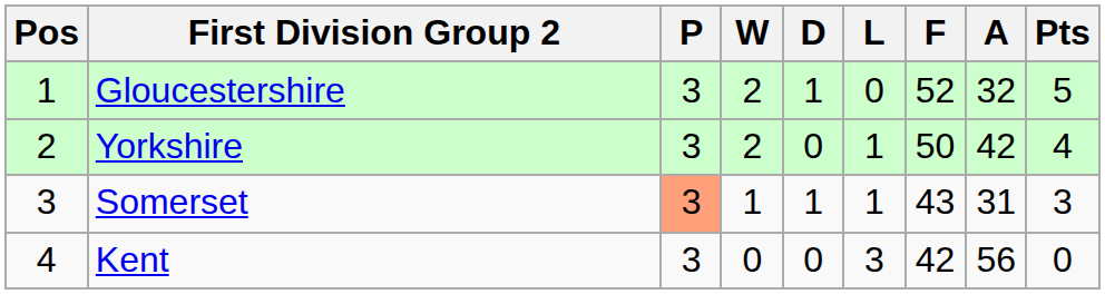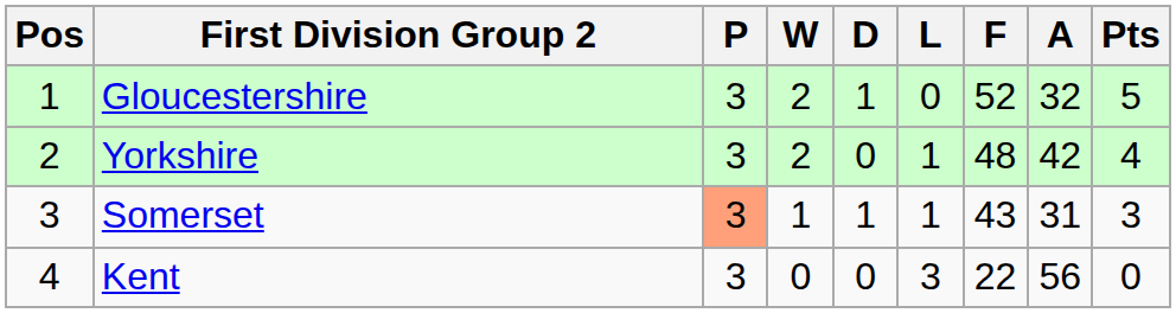Yorkshire | F: 50 -> 48
Kent | F: 42 -> 22
